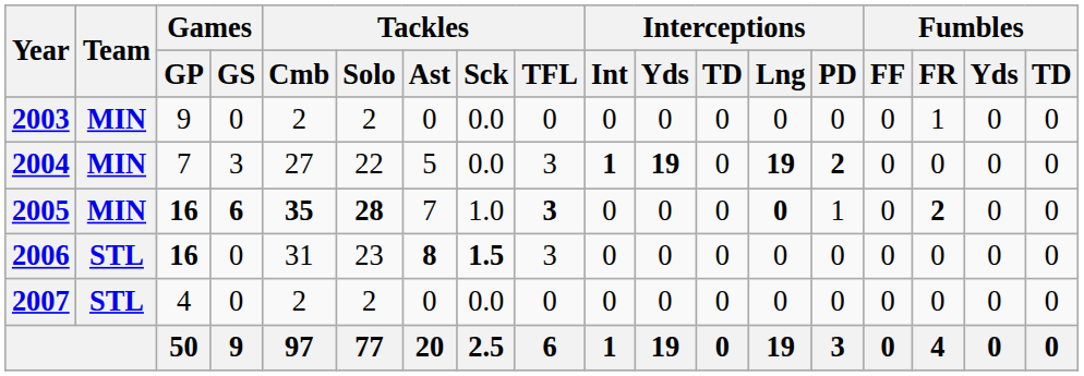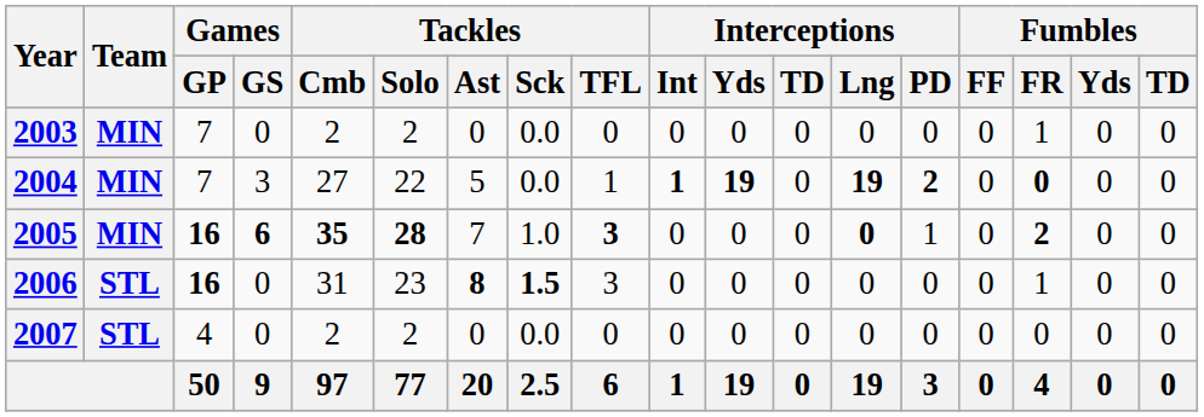2003 | Games / GP: 9 -> 7
2004 | Tackles / TFL: 3 -> 1
2004 | Fumbles / FR: normal -> bold
2006 | Fumbles / FR: 0 -> 1
